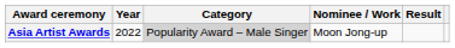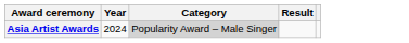- column: Nominee / Work | Moon Jong-up
Asia Artist Awards | Year: 2022 -> 2024
